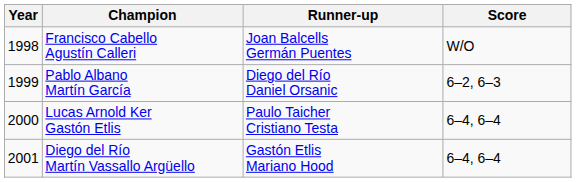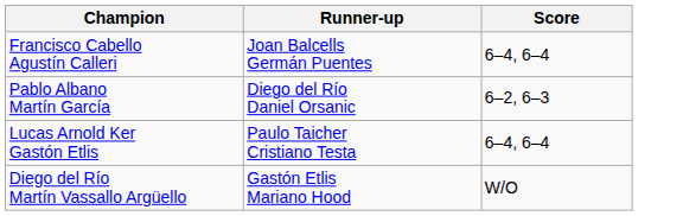- column: Year | 1998 | 1999 | 2000 | 2001
Francisco Cabello Agustín Calleri | Score: W/O -> 6–4, 6–4
Diego del Río Martín Vassallo Argüello | Score: 6–4, 6–4 -> W/O
